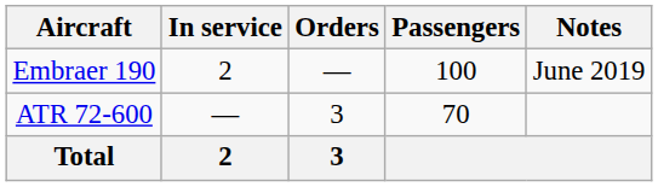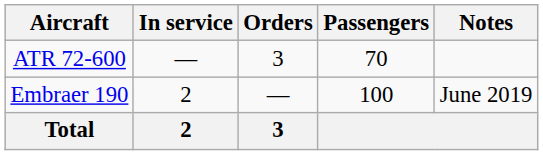rows swapped: ATR 72-600 <-> Embraer 190
